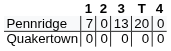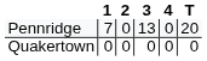columns swapped: 4 <-> T
